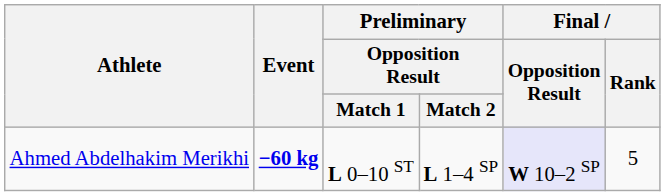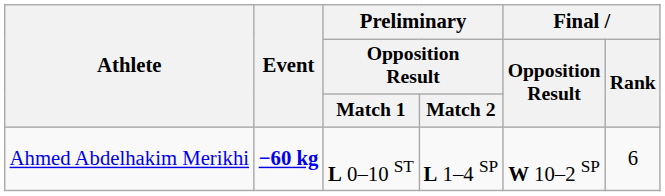Ahmed Abdelhakim Merikhi | Final / Opposition Result: lavender background -> no background
Ahmed Abdelhakim Merikhi | Final / Rank: 5 -> 6
